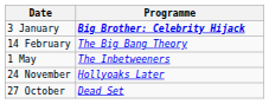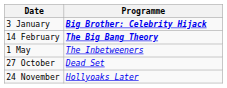14 February | Programme: normal -> bold
rows swapped: 27 October <-> 24 November
